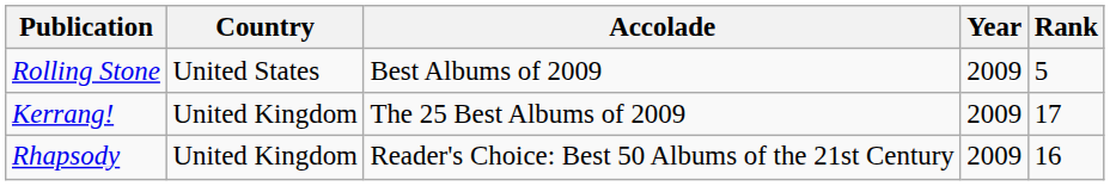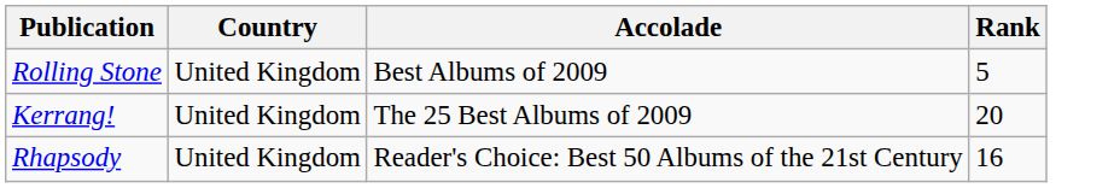- column: Year | 2009 | 2009 | 2009
Rolling Stone | Country: United States -> United Kingdom
Kerrang! | Rank: 17 -> 20
